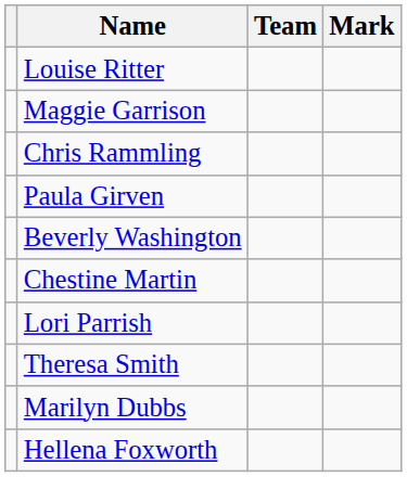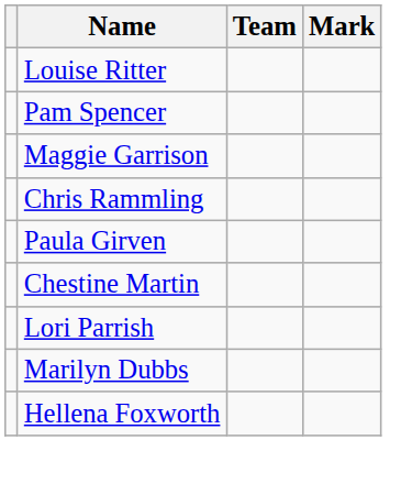+ row: Pam Spencer
- row: Beverly Washington
- row: Theresa Smith
